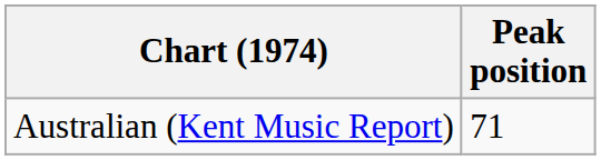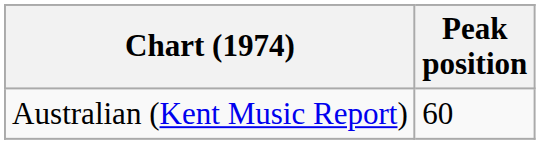Australian (Kent Music Report) | Peak position: 71 -> 60
